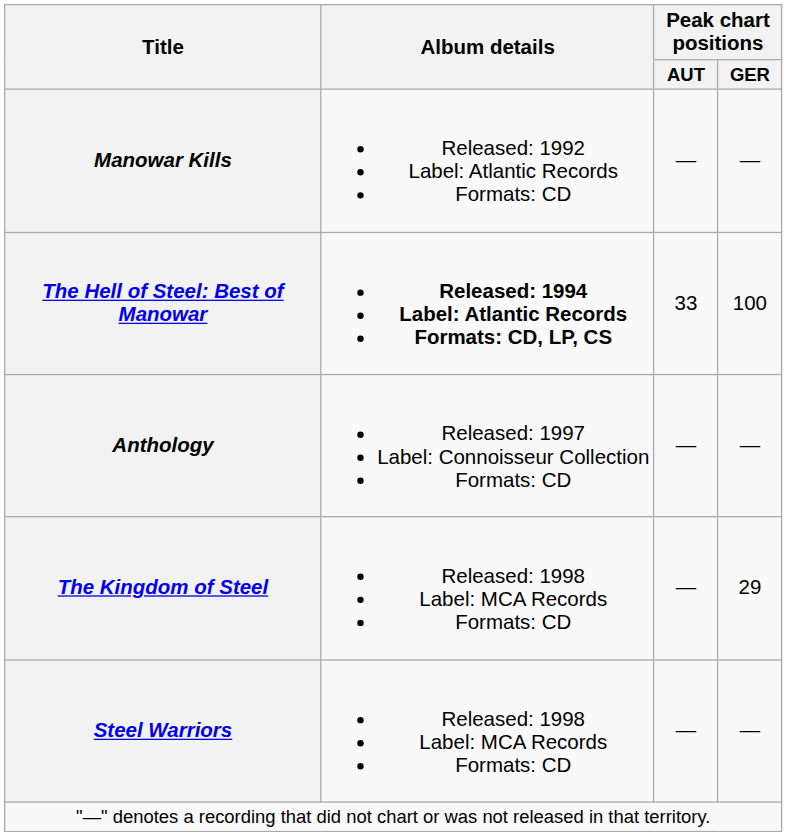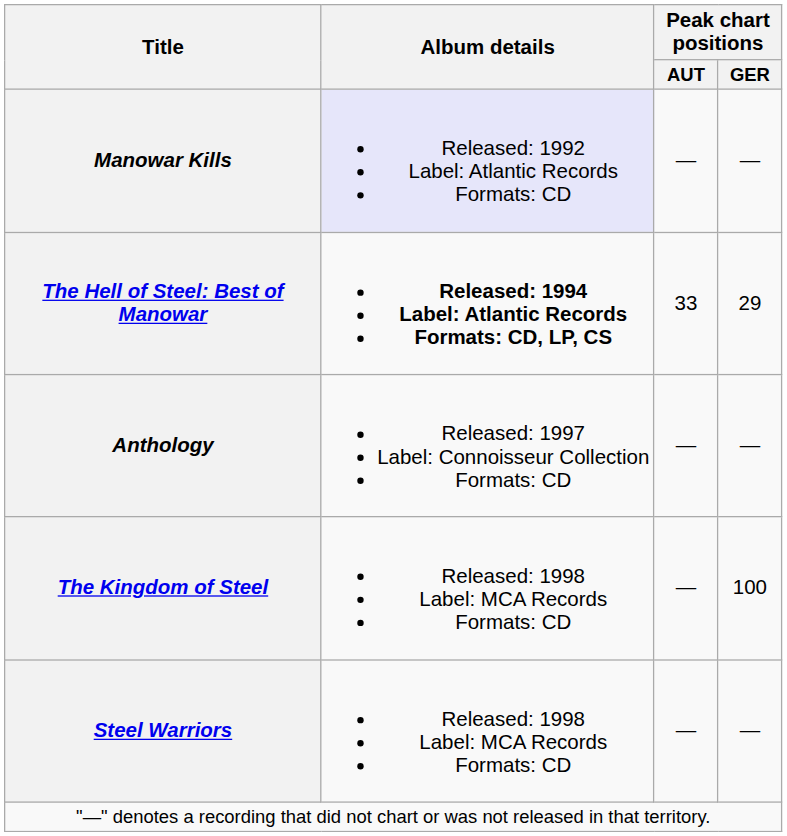Manowar Kills | Album details: no background -> lavender background
The Hell of Steel: Best of Manowar | Peak chart positions / GER: 100 -> 29
The Kingdom of Steel | Peak chart positions / GER: 29 -> 100
